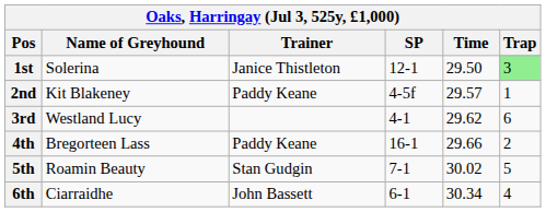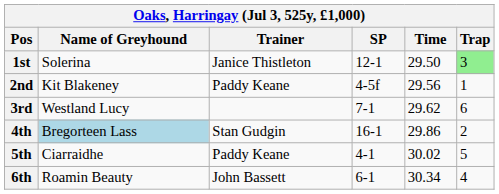2nd | Time: 29.57 -> 29.56
3rd | SP: 4-1 -> 7-1
4th | Name of Greyhound: no background -> lightblue background
4th | Trainer: Paddy Keane -> Stan Gudgin
4th | Time: 29.66 -> 29.86
5th | Name of Greyhound: Roamin Beauty -> Ciarraidhe
5th | Trainer: Stan Gudgin -> Paddy Keane
5th | SP: 7-1 -> 4-1
6th | Name of Greyhound: Ciarraidhe -> Roamin Beauty
